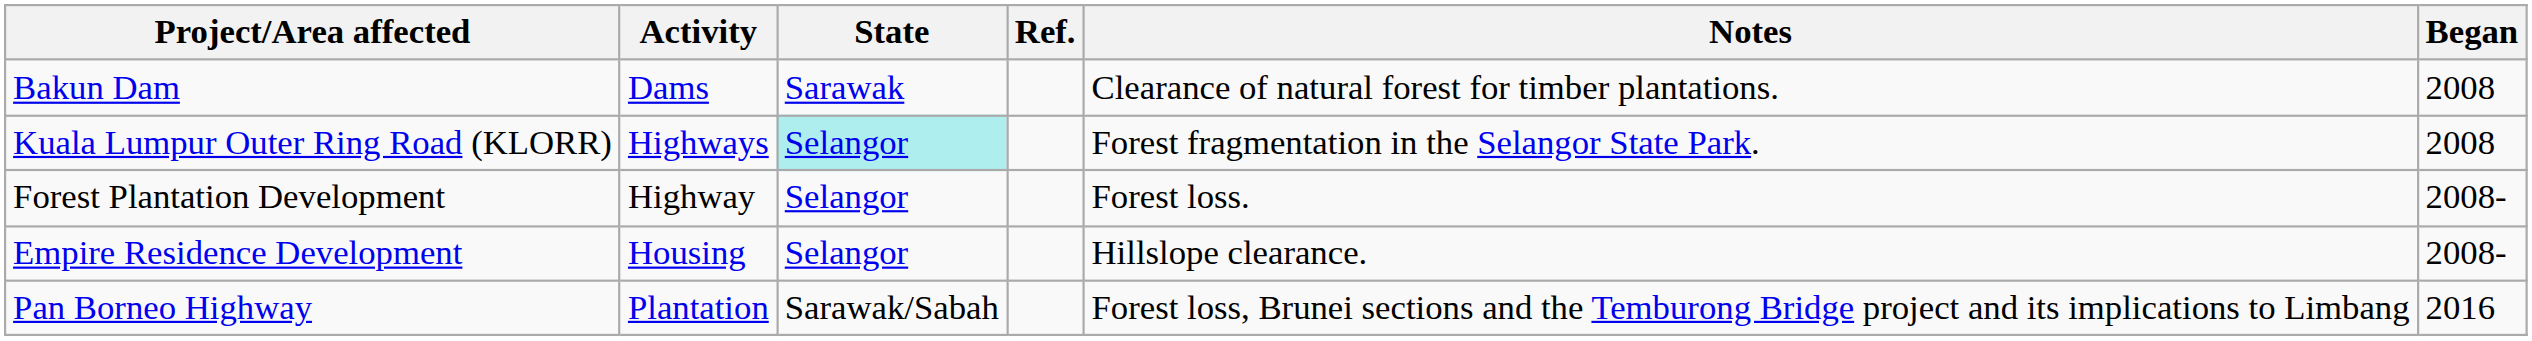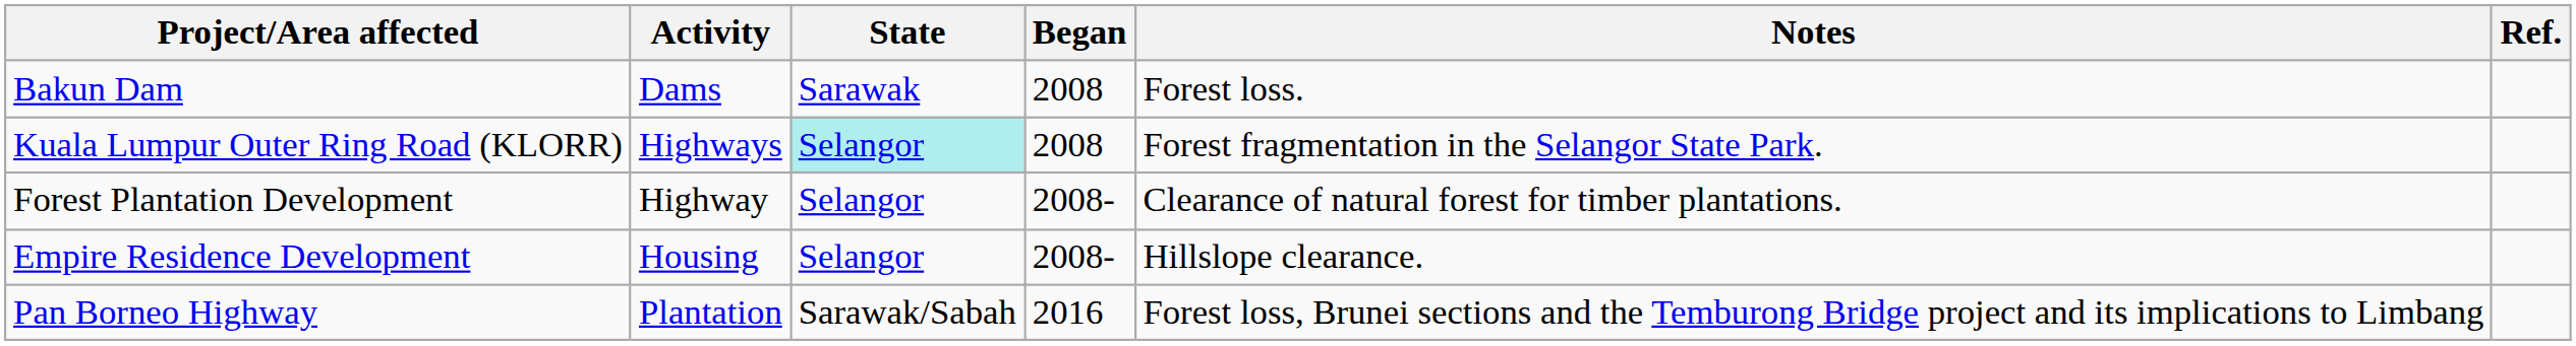columns swapped: Began <-> Ref.
Bakun Dam | Notes: Clearance of natural forest for timber plantations. -> Forest loss.
Forest Plantation Development | Notes: Forest loss. -> Clearance of natural forest for timber plantations.
